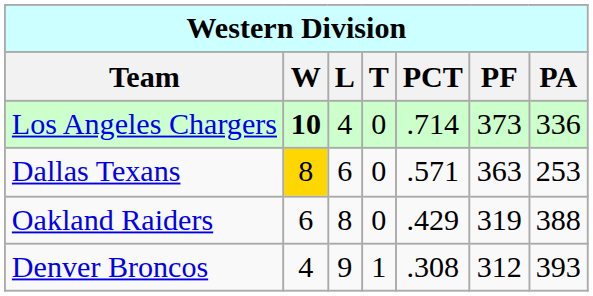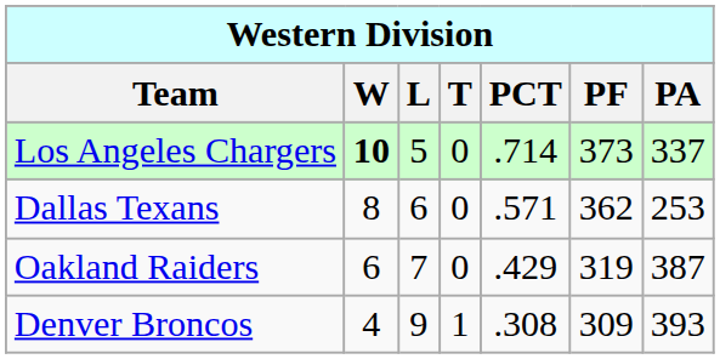Los Angeles Chargers | L: 4 -> 5
Los Angeles Chargers | PA: 336 -> 337
Dallas Texans | W: gold background -> no background
Dallas Texans | PF: 363 -> 362
Oakland Raiders | L: 8 -> 7
Oakland Raiders | PA: 388 -> 387
Denver Broncos | PF: 312 -> 309
